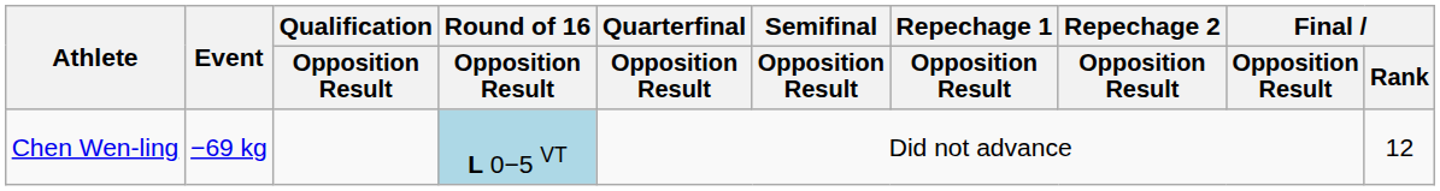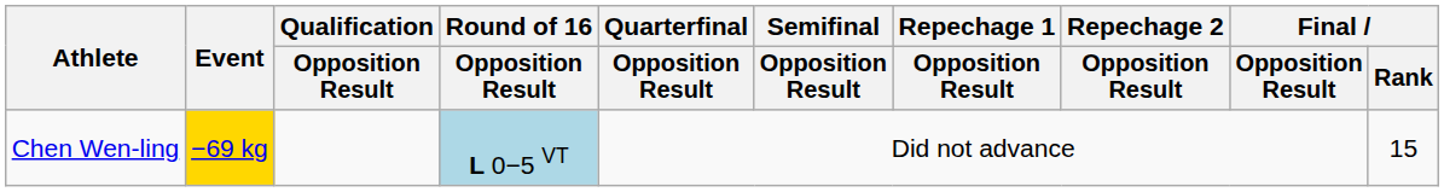Chen Wen-ling | Event: no background -> gold background
Chen Wen-ling | Final / Rank: 12 -> 15
